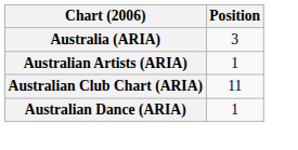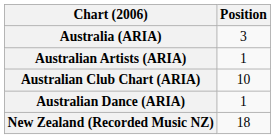Australian Club Chart (ARIA) | Position: 11 -> 10
+ row: New Zealand (Recorded Music NZ) | 18
